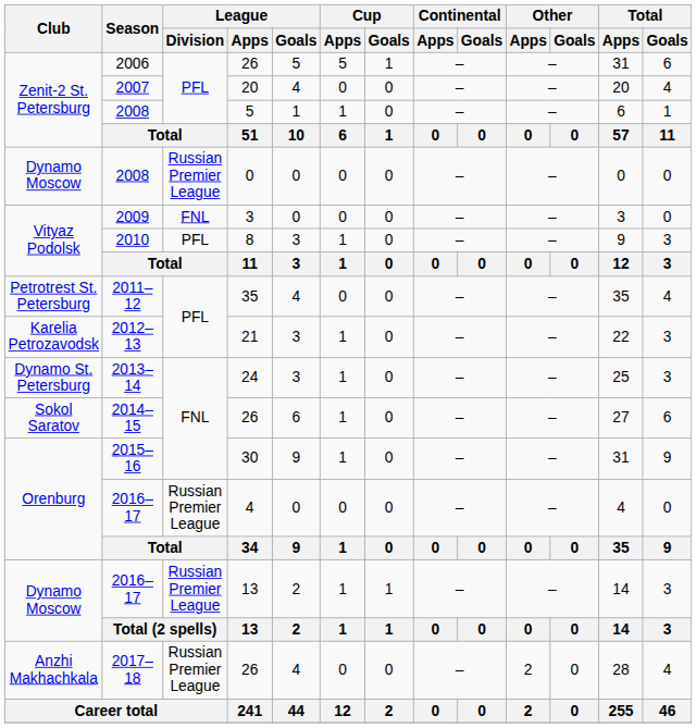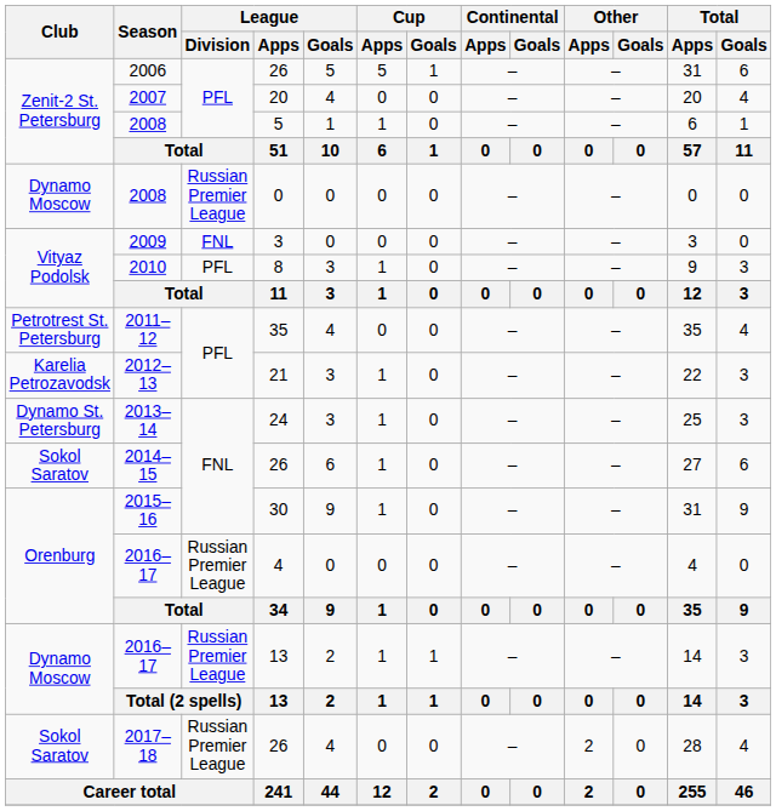2017–18 | Club: Anzhi Makhachkala -> Sokol Saratov
